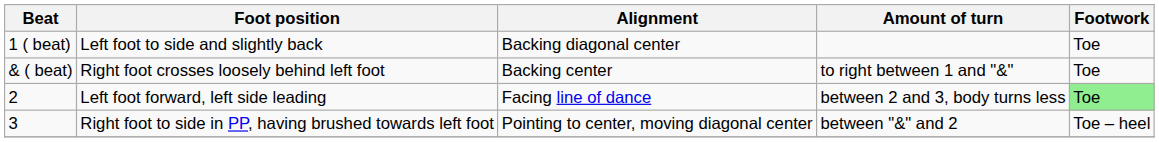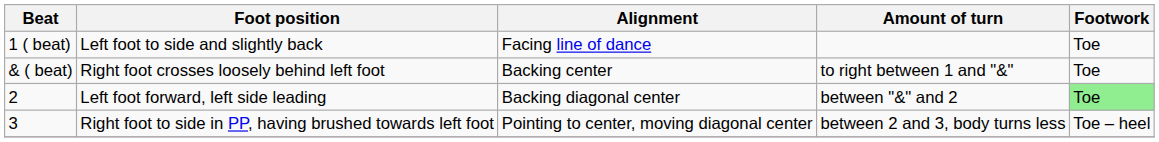1 ( beat) | Alignment: Backing diagonal center -> Facing line of dance
2 | Alignment: Facing line of dance -> Backing diagonal center
2 | Amount of turn: between 2 and 3, body turns less -> between "&" and 2
3 | Amount of turn: between "&" and 2 -> between 2 and 3, body turns less
